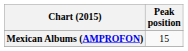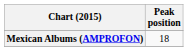Mexican Albums (AMPROFON) | Peak position: 15 -> 18
